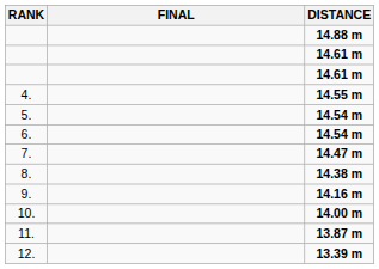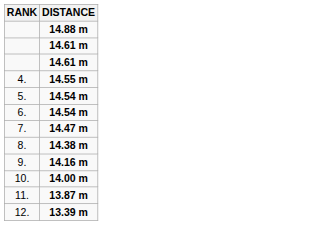- column: FINAL
